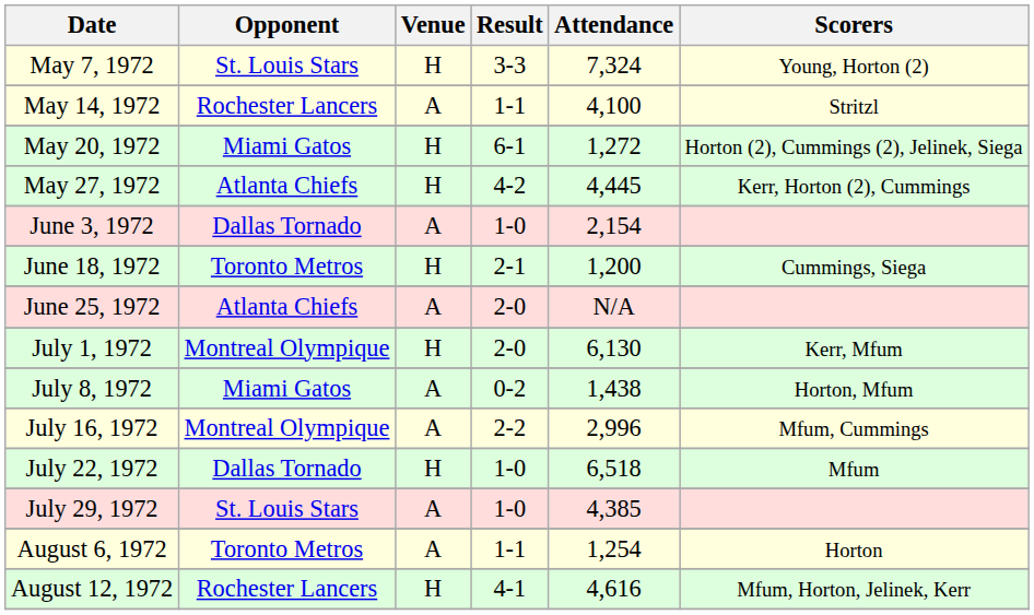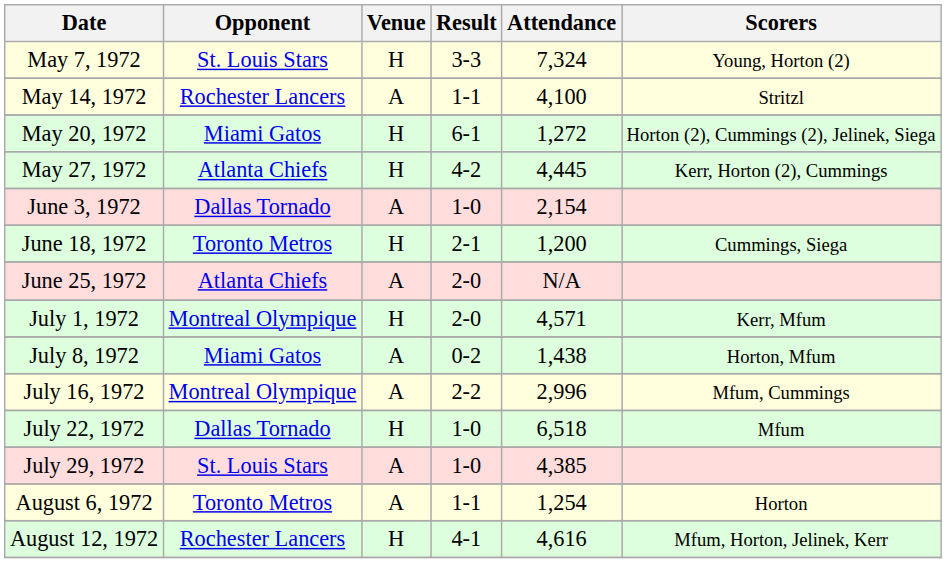July 1, 1972 | Attendance: 6,130 -> 4,571
